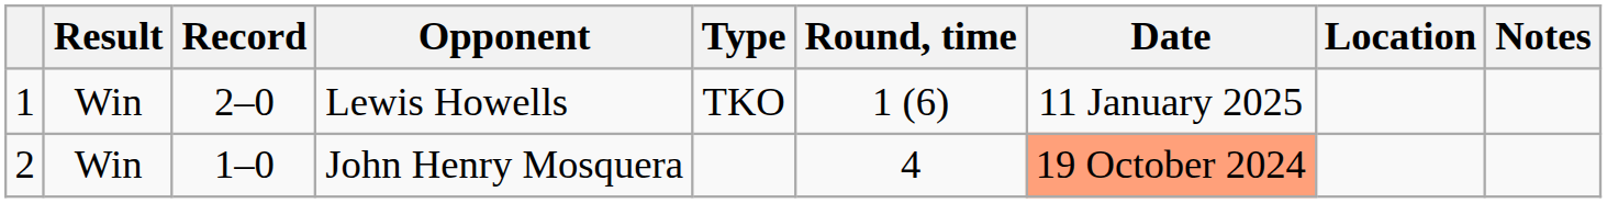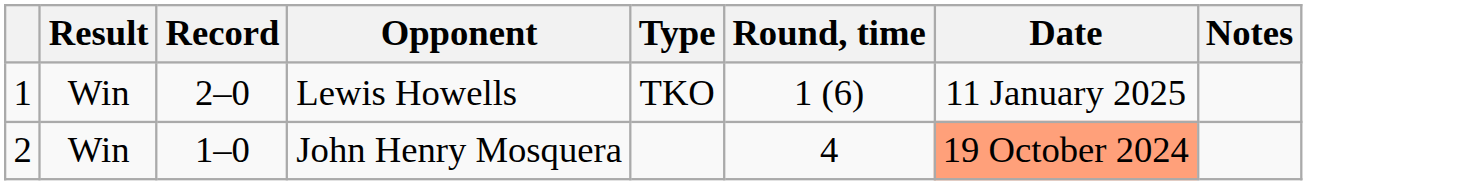- column: Location
